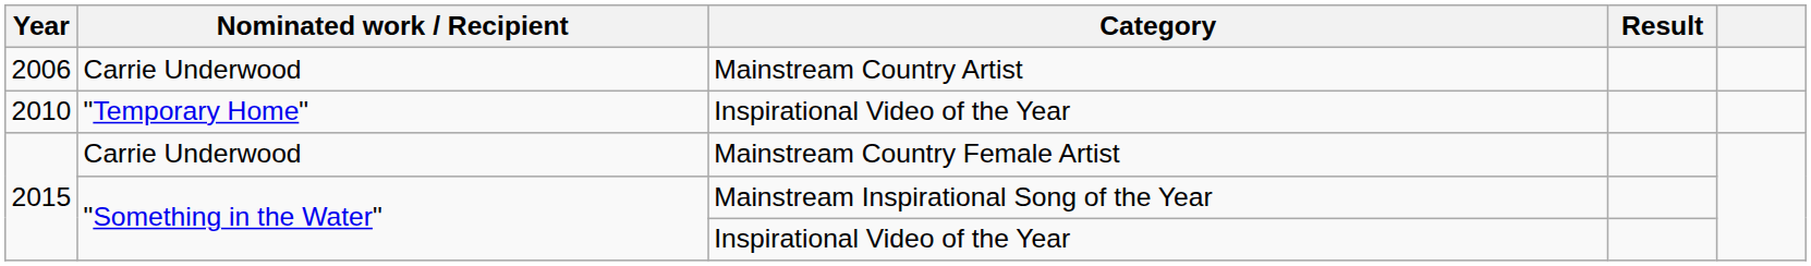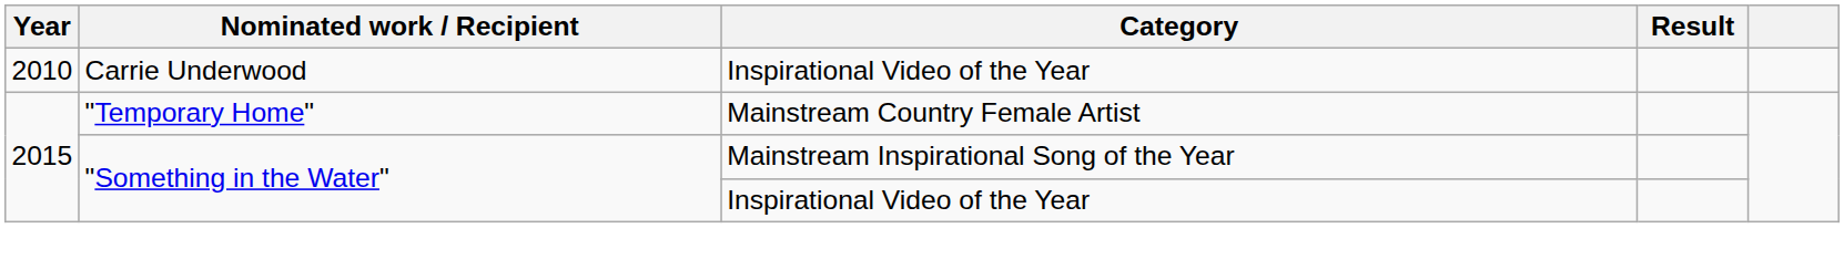- row: 2006 | Carrie Underwood | Mainstream Country Artist
2010 / Inspirational Video of the Year | Nominated work / Recipient: "Temporary Home" -> Carrie Underwood
Mainstream Country Female Artist | Nominated work / Recipient: Carrie Underwood -> "Temporary Home"
